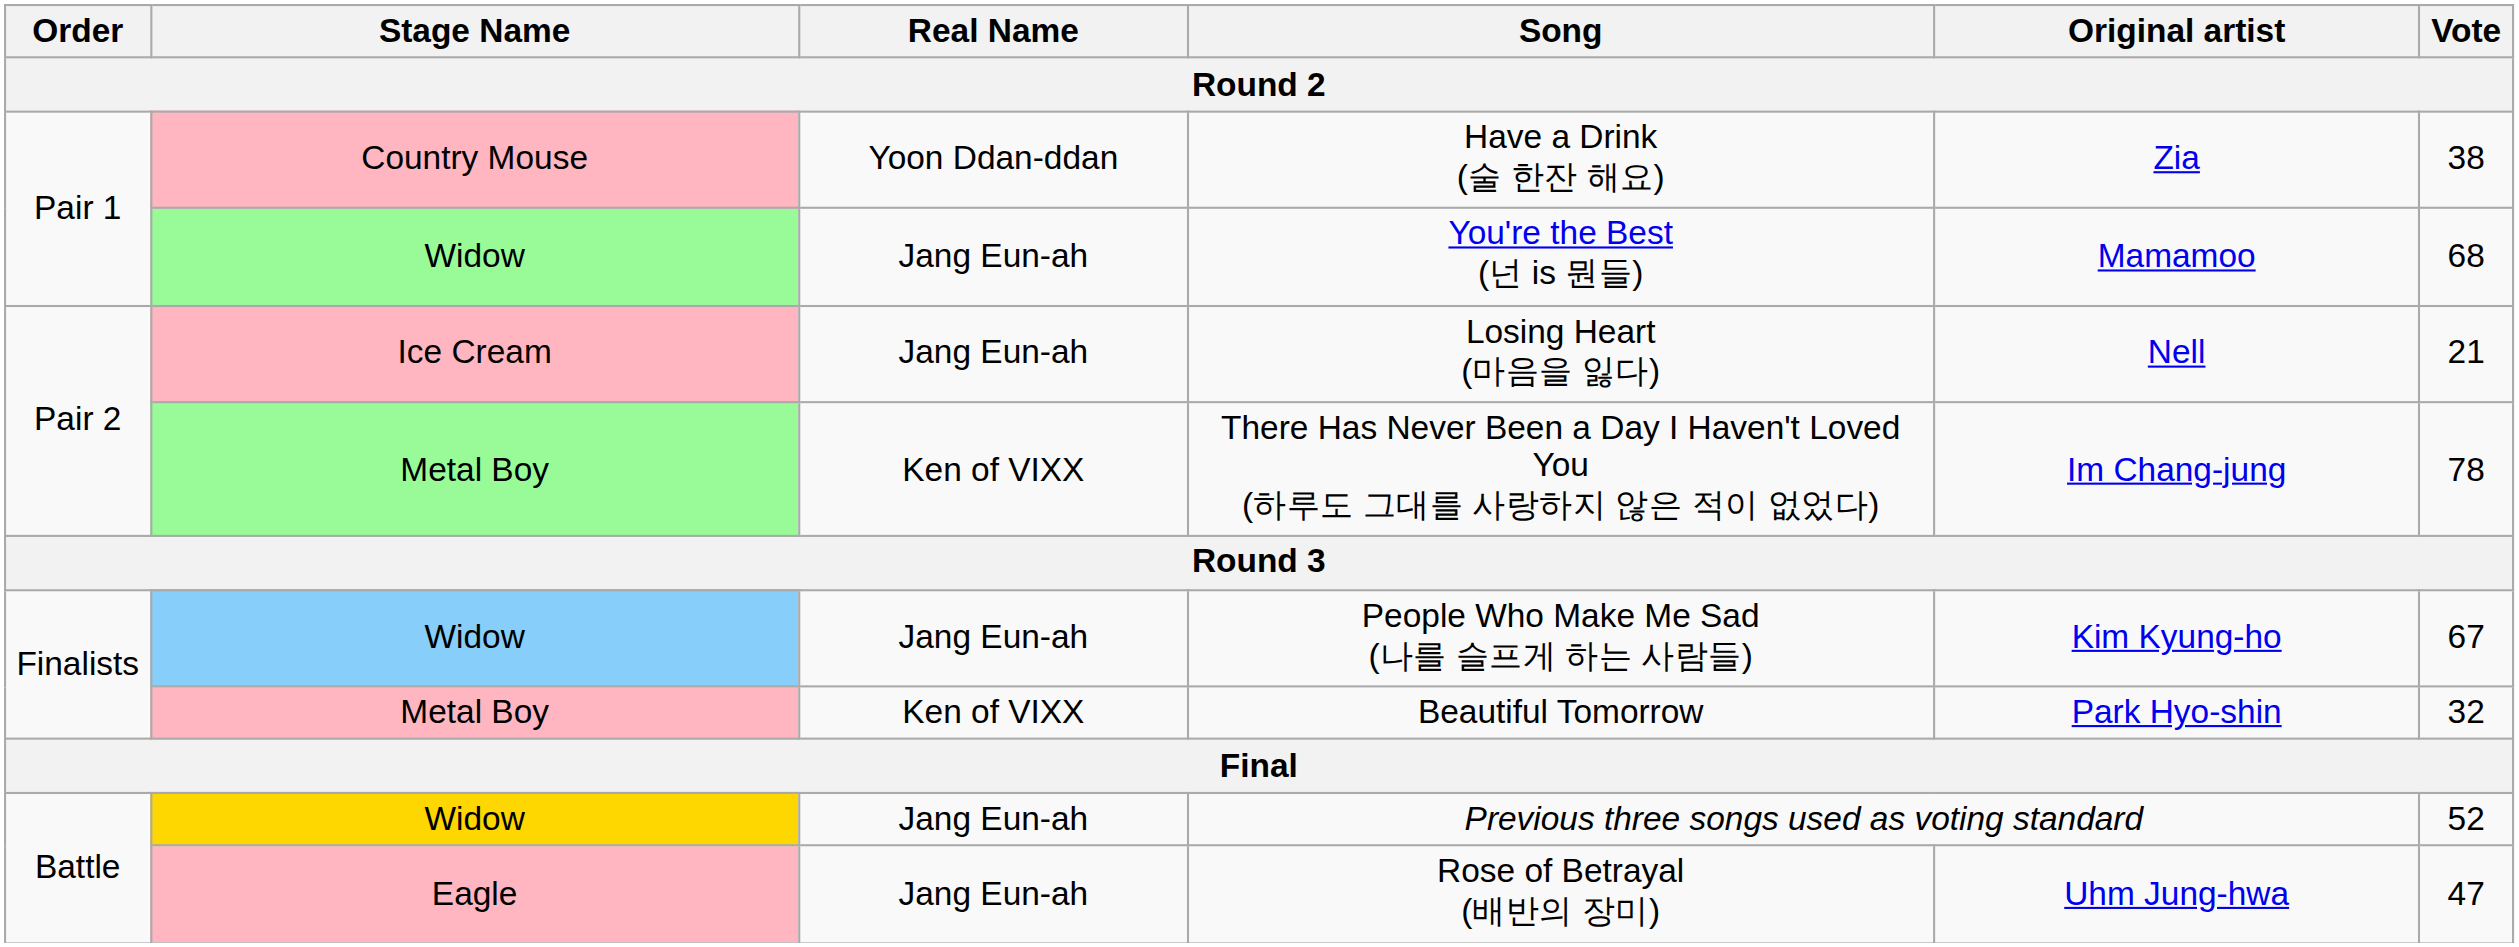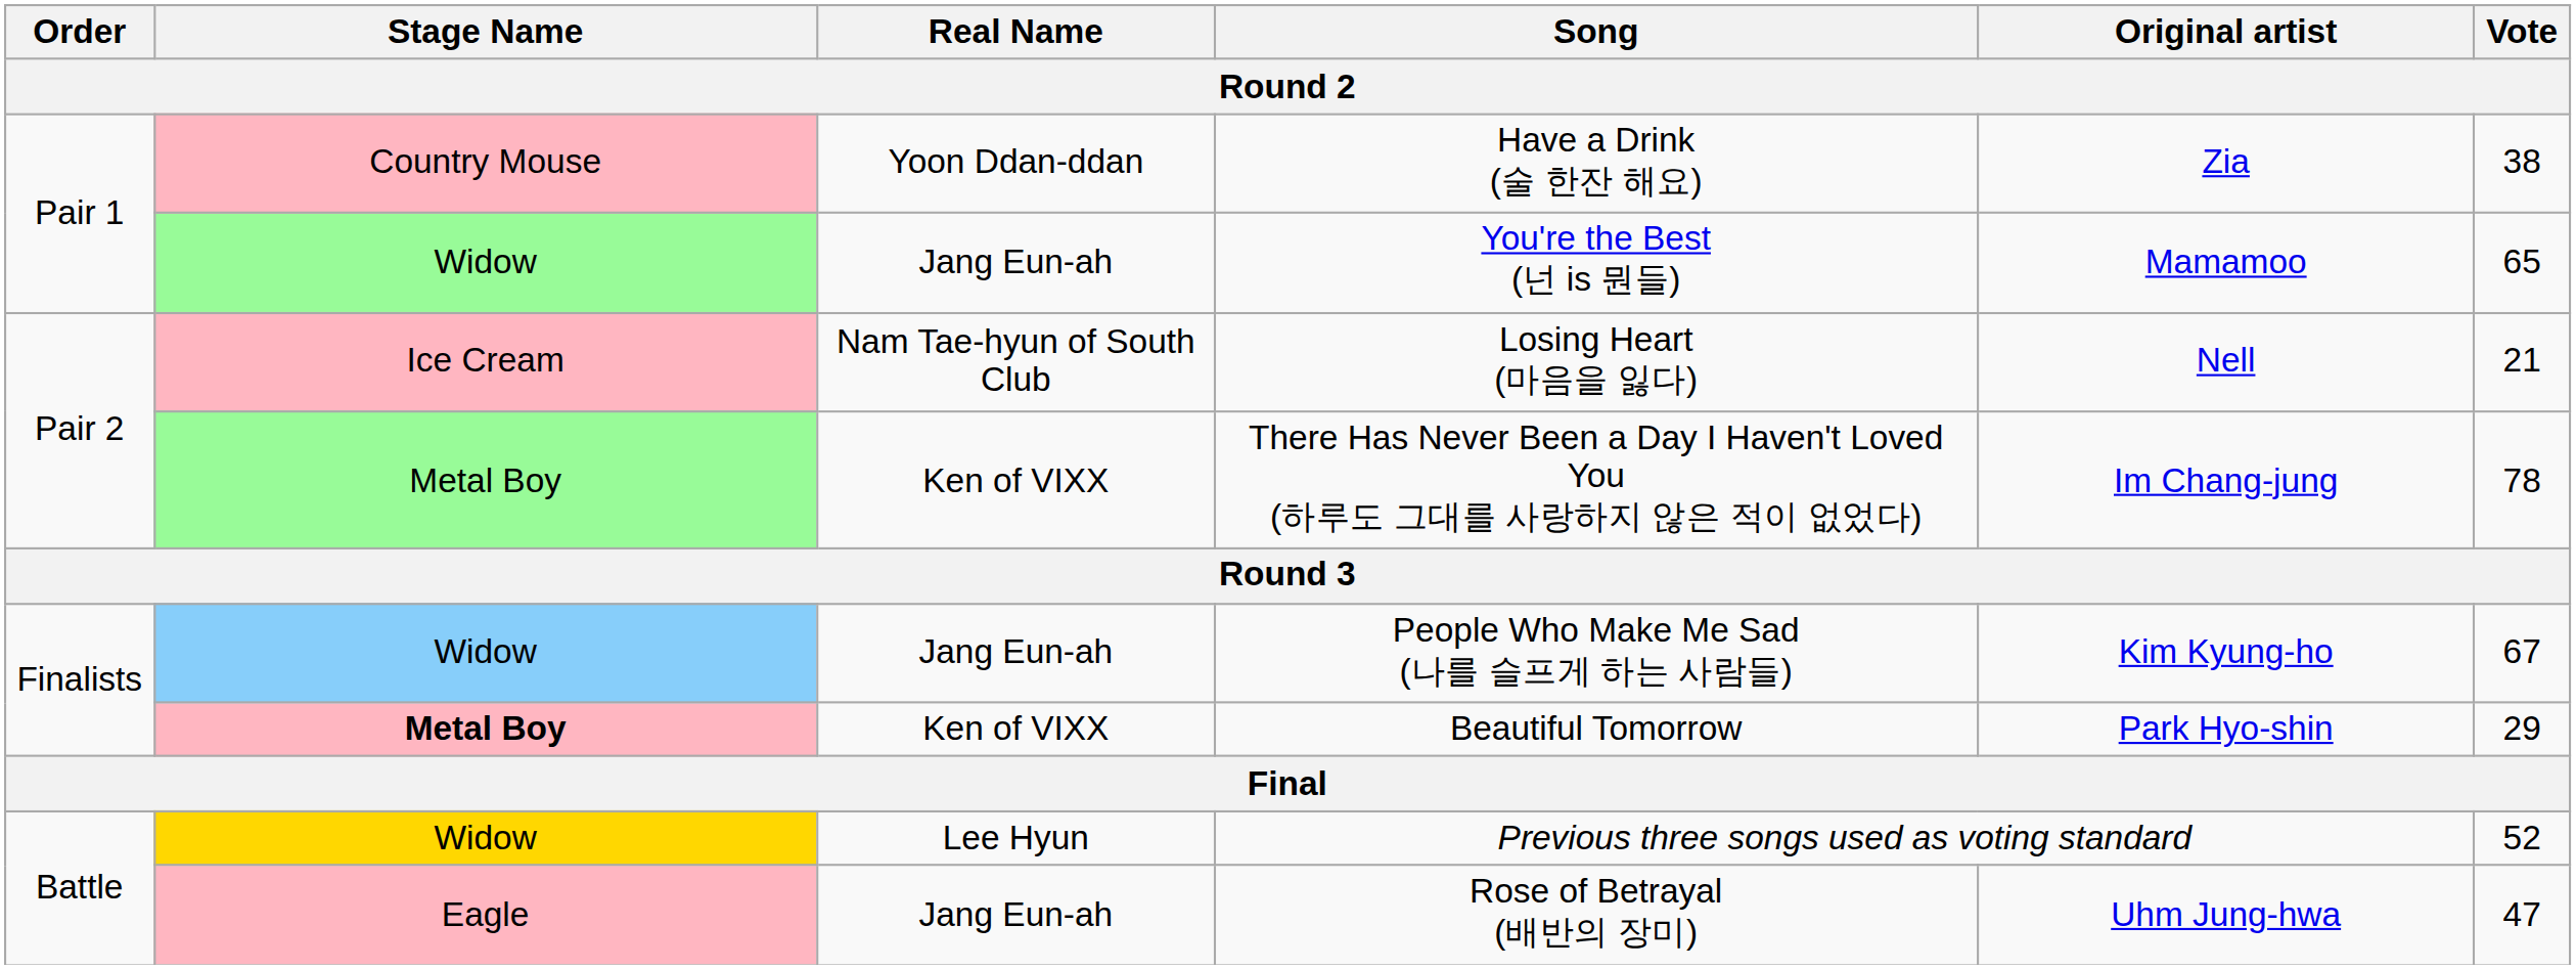You're the Best (넌 is 뭔들) | Vote: 68 -> 65
Losing Heart (마음을 잃다) | Real Name: Jang Eun-ah -> Nam Tae-hyun of South Club
Beautiful Tomorrow | Stage Name: normal -> bold
Beautiful Tomorrow | Vote: 32 -> 29
Previous three songs used as voting standard | Real Name: Jang Eun-ah -> Lee Hyun
